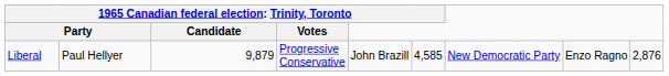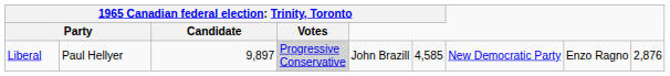Liberal | column 3: 9,879 -> 9,897
Liberal | column 4: no background -> lightgrey background
